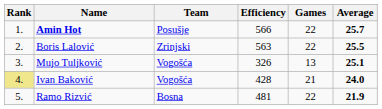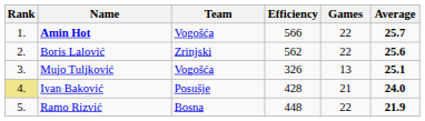Amin Hot | Team: Posušje -> Vogošća
Boris Lalović | Efficiency: 563 -> 562
Boris Lalović | Average: 25.5 -> 25.6
Ivan Baković | Team: Vogošća -> Posušje
Ramo Rizvić | Efficiency: 481 -> 448
